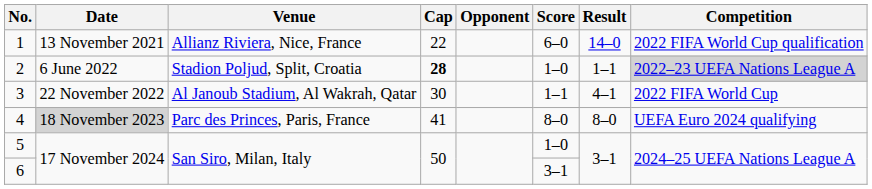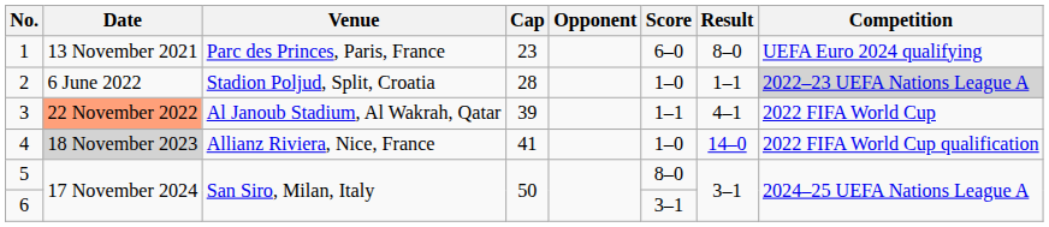1 | Venue: Allianz Riviera, Nice, France -> Parc des Princes, Paris, France
1 | Cap: 22 -> 23
1 | Result: 14–0 -> 8–0
1 | Competition: 2022 FIFA World Cup qualification -> UEFA Euro 2024 qualifying
2 | Cap: bold -> normal
3 | Date: no background -> lightsalmon background
3 | Cap: 30 -> 39
4 | Venue: Parc des Princes, Paris, France -> Allianz Riviera, Nice, France
4 | Score: 8–0 -> 1–0
4 | Result: 8–0 -> 14–0
4 | Competition: UEFA Euro 2024 qualifying -> 2022 FIFA World Cup qualification
5 | Score: 1–0 -> 8–0
